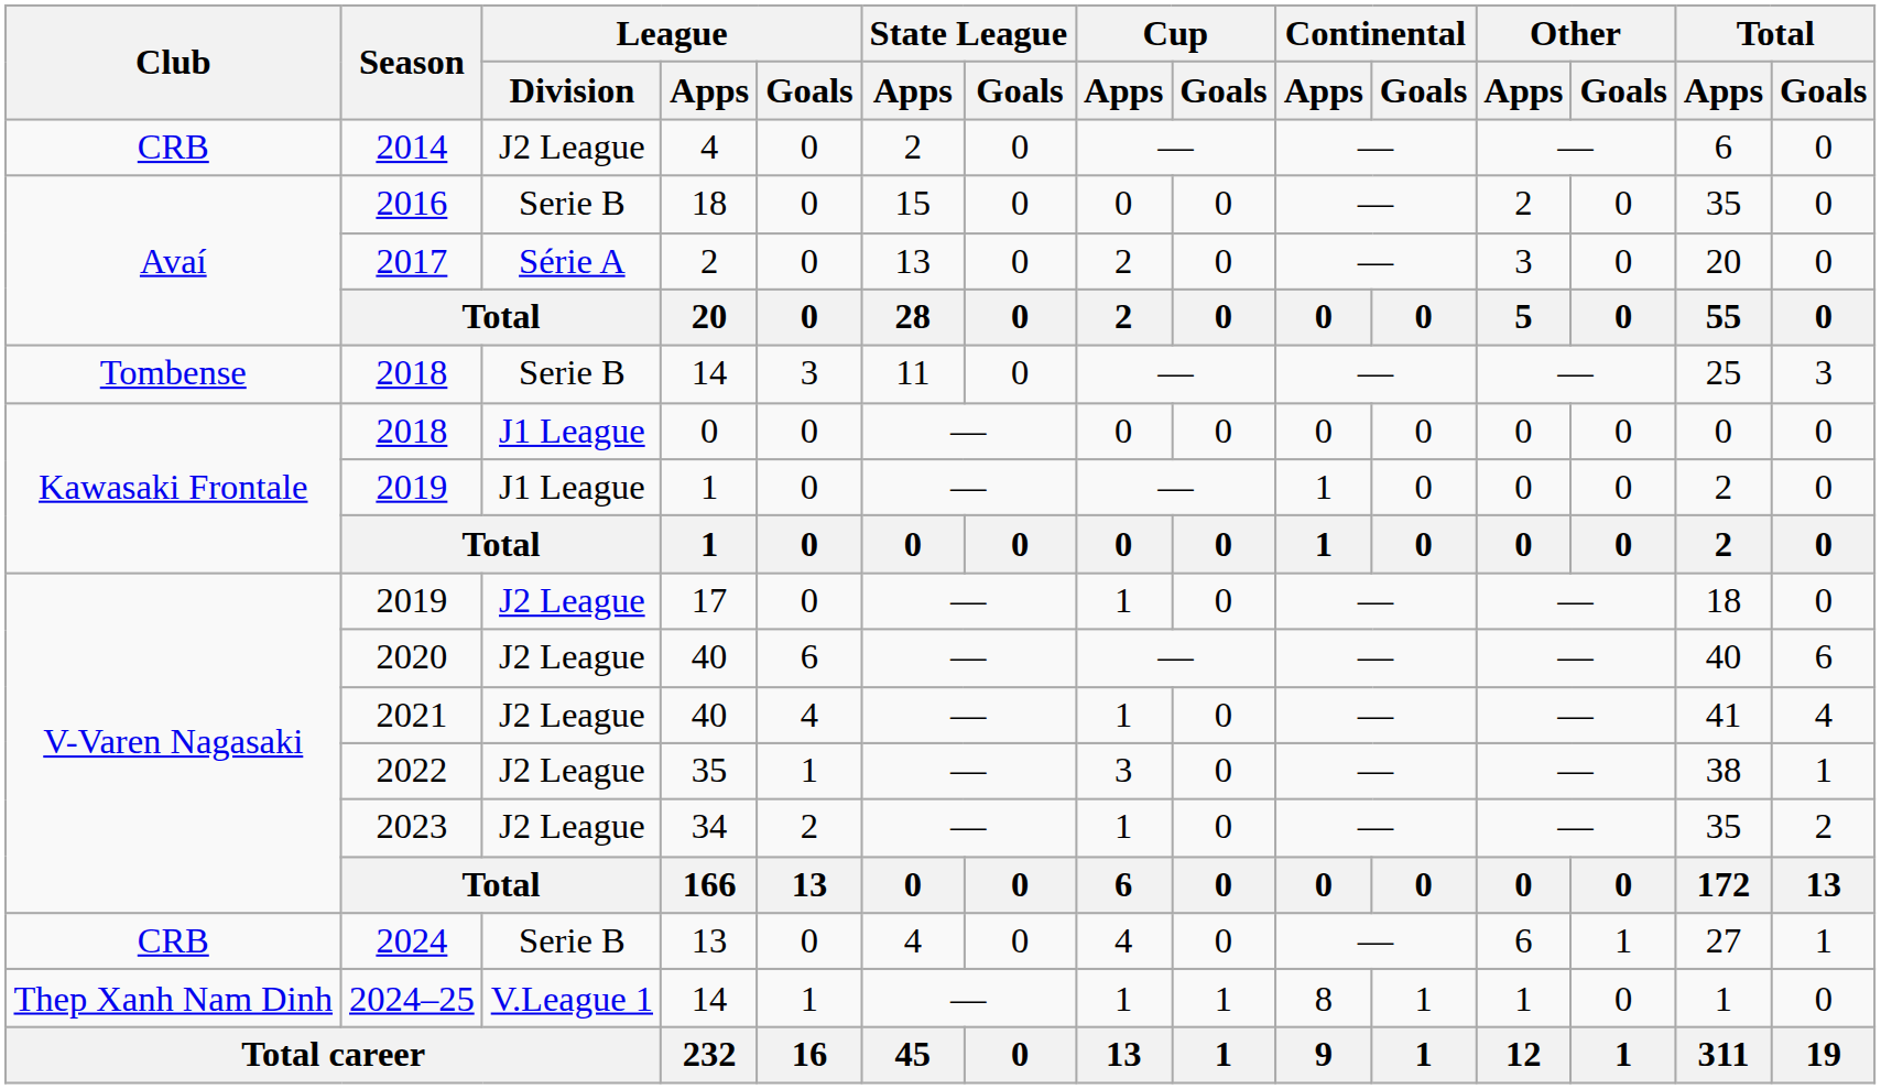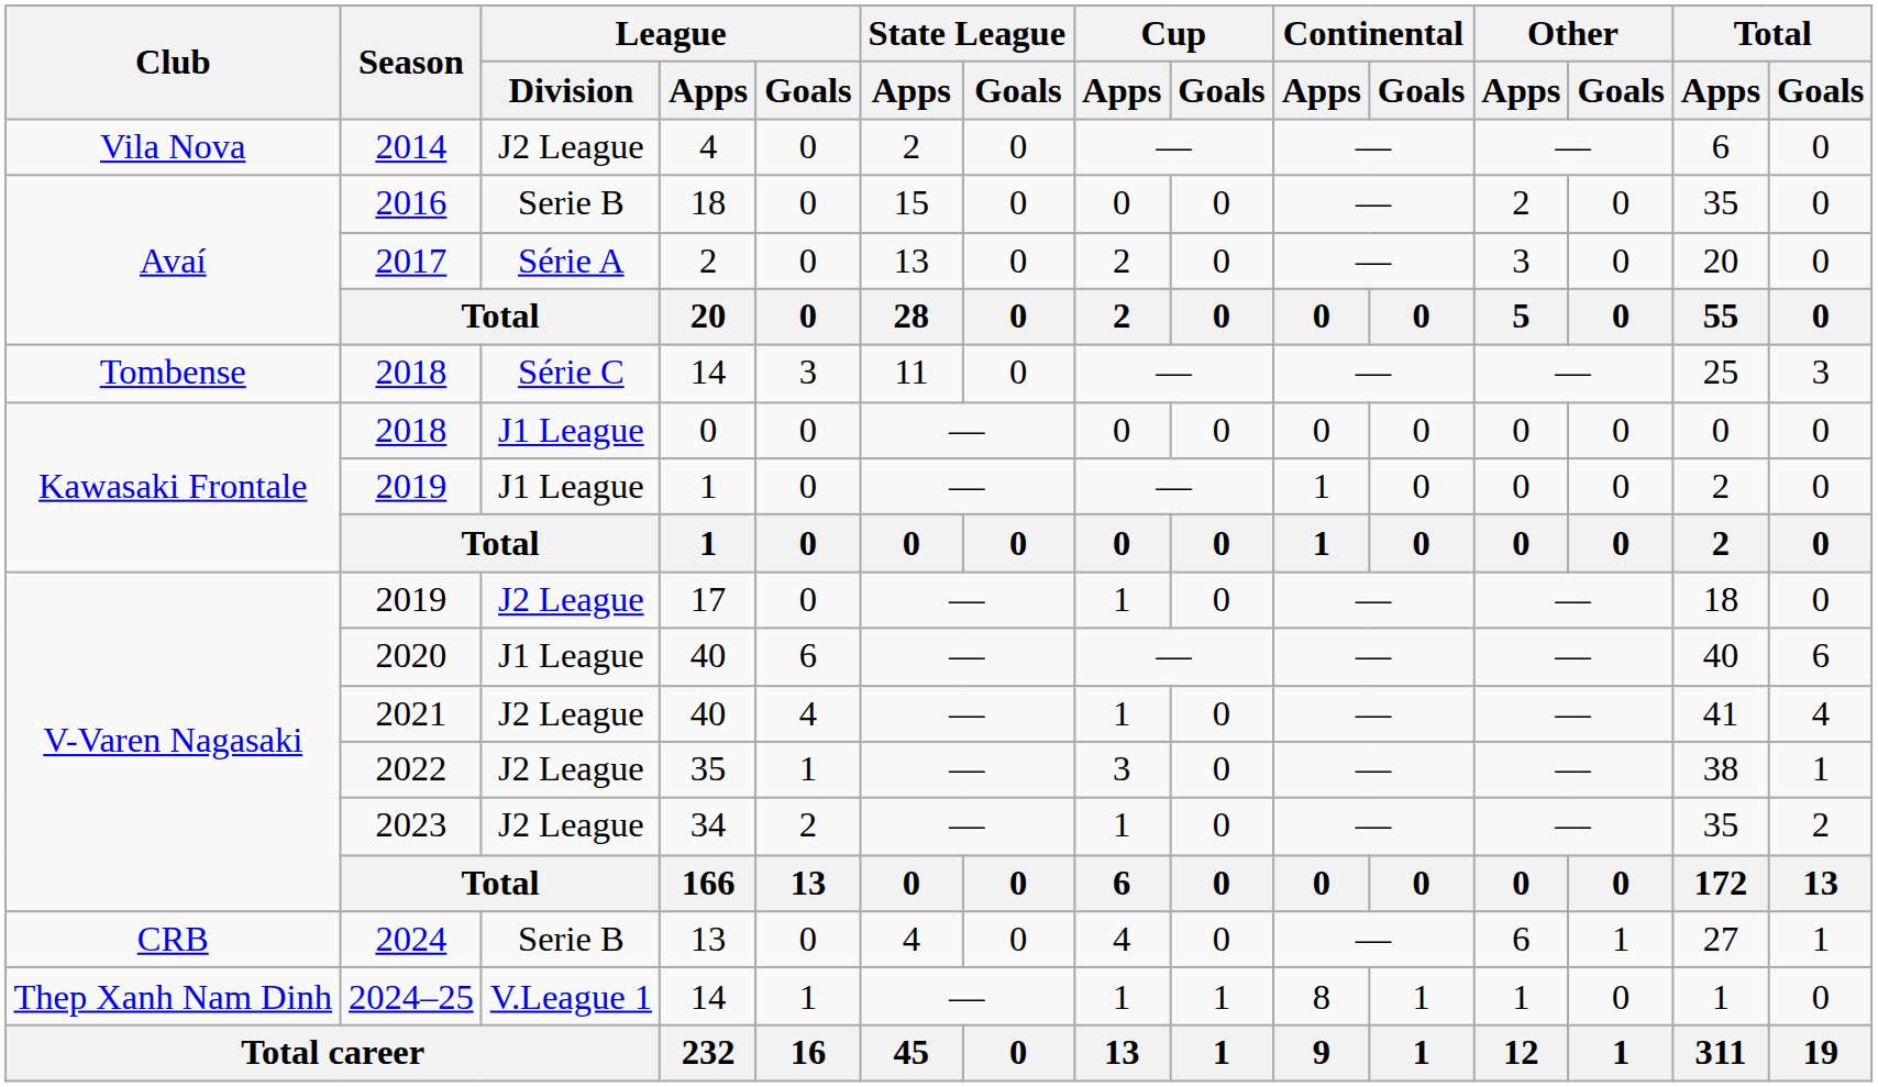2014 | Club: CRB -> Vila Nova
2018 / 14 | League / Division: Serie B -> Série C
2020 | League / Division: J2 League -> J1 League
